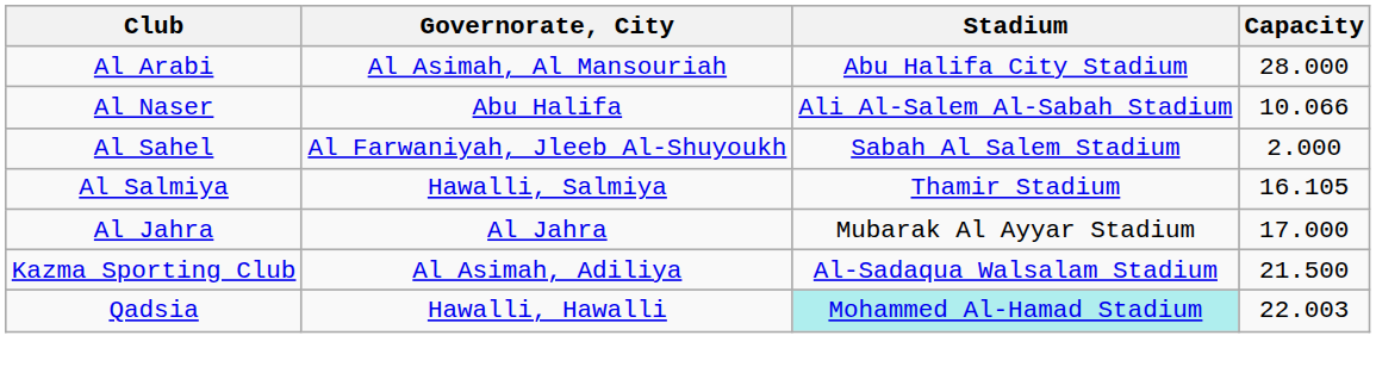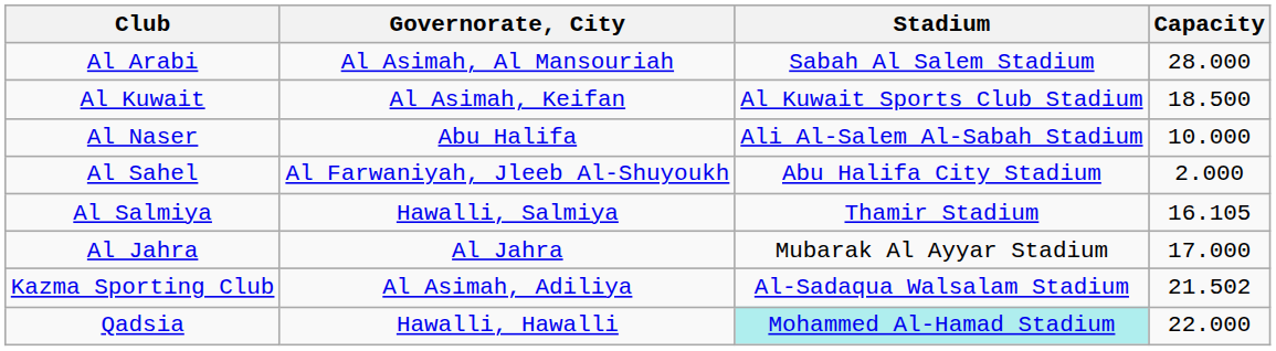Al Arabi | Stadium: Abu Halifa City Stadium -> Sabah Al Salem Stadium
+ row: Al Kuwait | Al Asimah, Keifan | Al Kuwait Sports Club Stadium | 18.500
Al Naser | Capacity: 10.066 -> 10.000
Al Sahel | Stadium: Sabah Al Salem Stadium -> Abu Halifa City Stadium
Kazma Sporting Club | Capacity: 21.500 -> 21.502
Qadsia | Capacity: 22.003 -> 22.000
